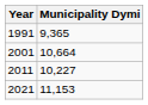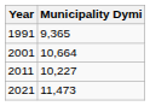2021 | Municipality Dymi: 11,153 -> 11,473
